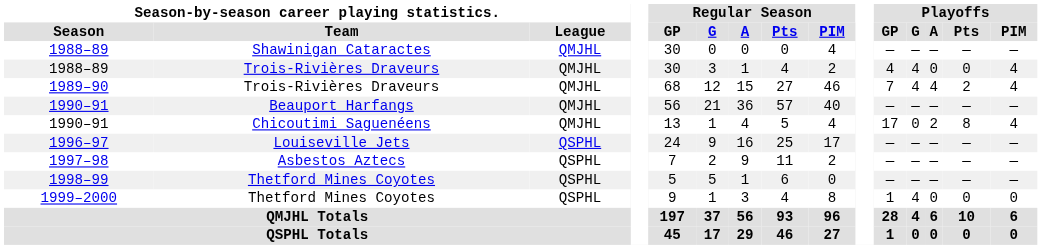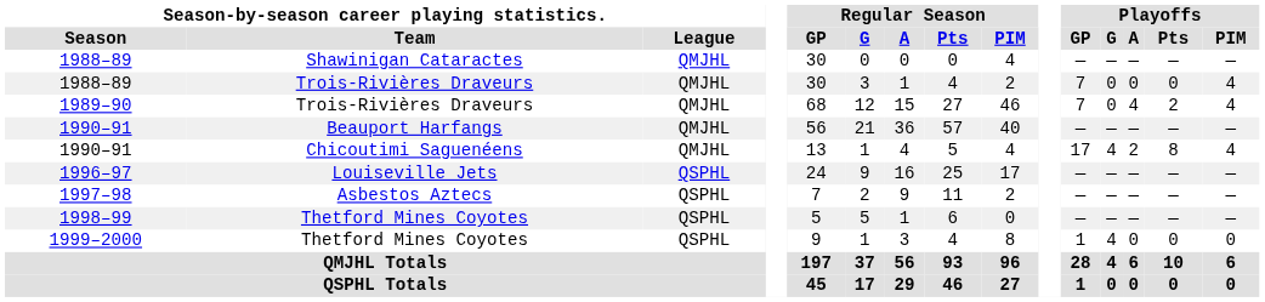1988–89 / Trois-Rivières Draveurs | Playoffs / GP: 4 -> 7
1988–89 / Trois-Rivières Draveurs | Playoffs / G: 4 -> 0
1989–90 | Playoffs / G: 4 -> 0
1990–91 / Chicoutimi Saguenéens | Playoffs / G: 0 -> 4
